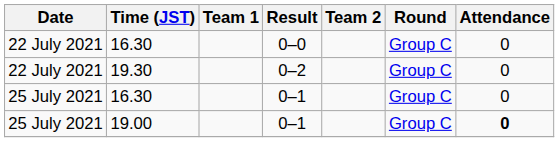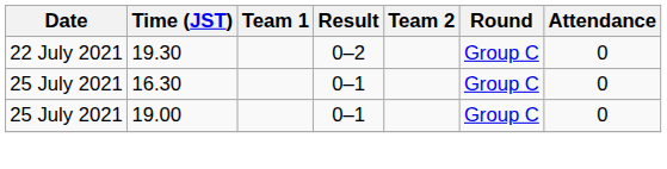- row: 22 July 2021 | 16.30 | 0–0 | Group C | 0
19.00 | Attendance: bold -> normal
